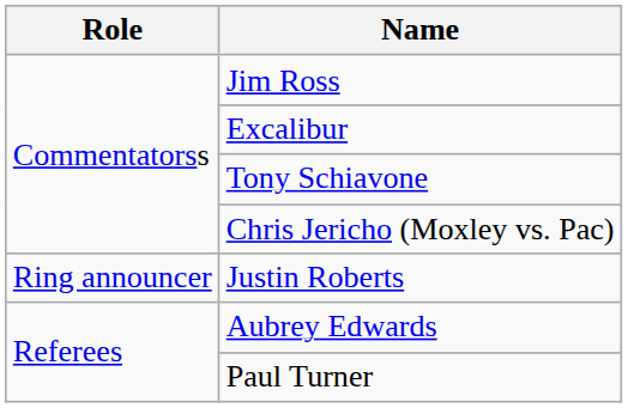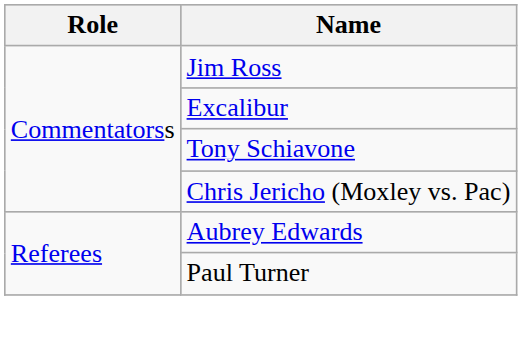- row: Ring announcer | Justin Roberts
